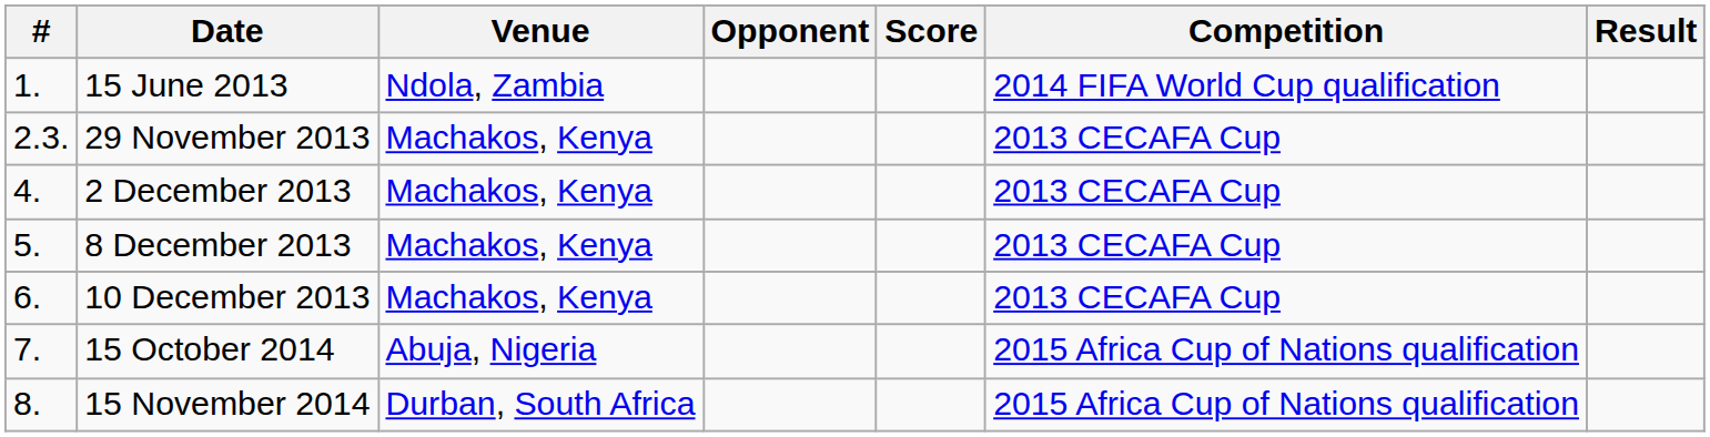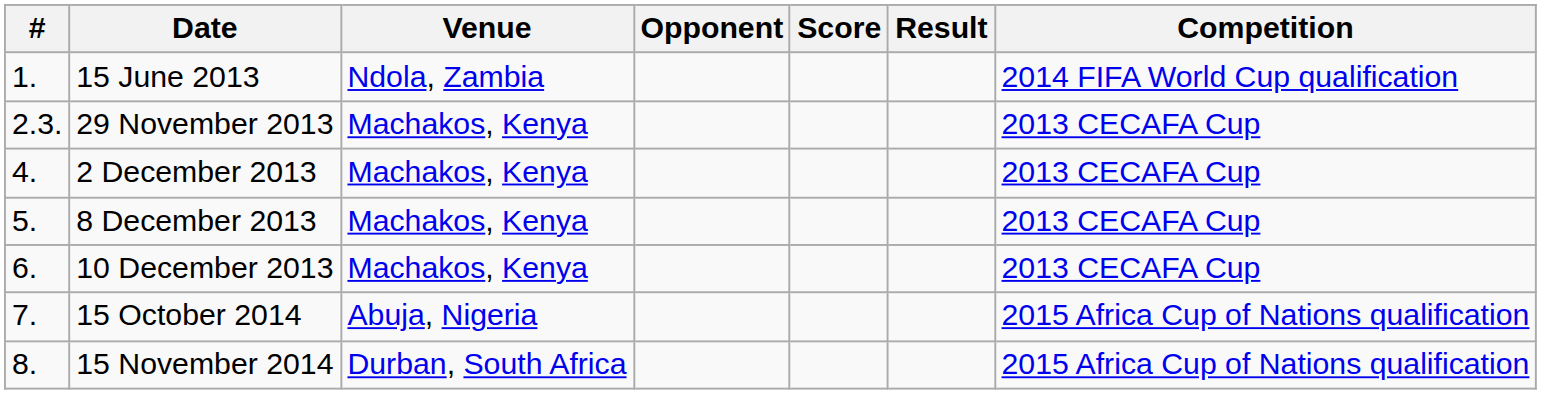columns swapped: Result <-> Competition
